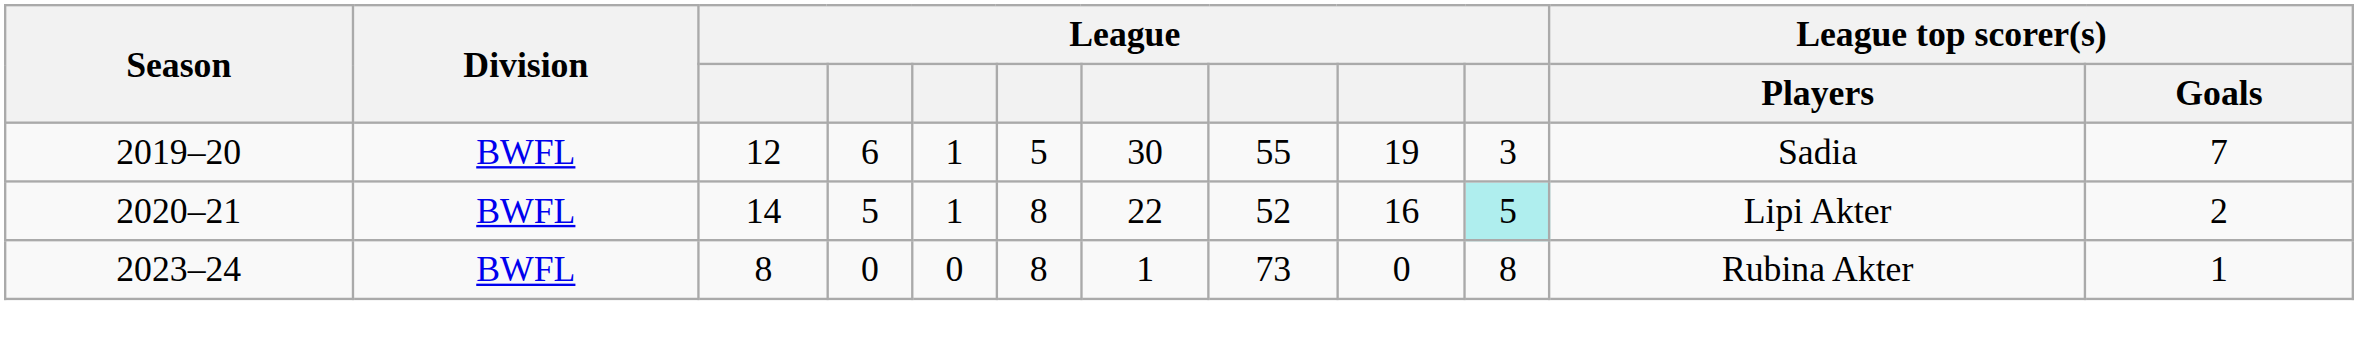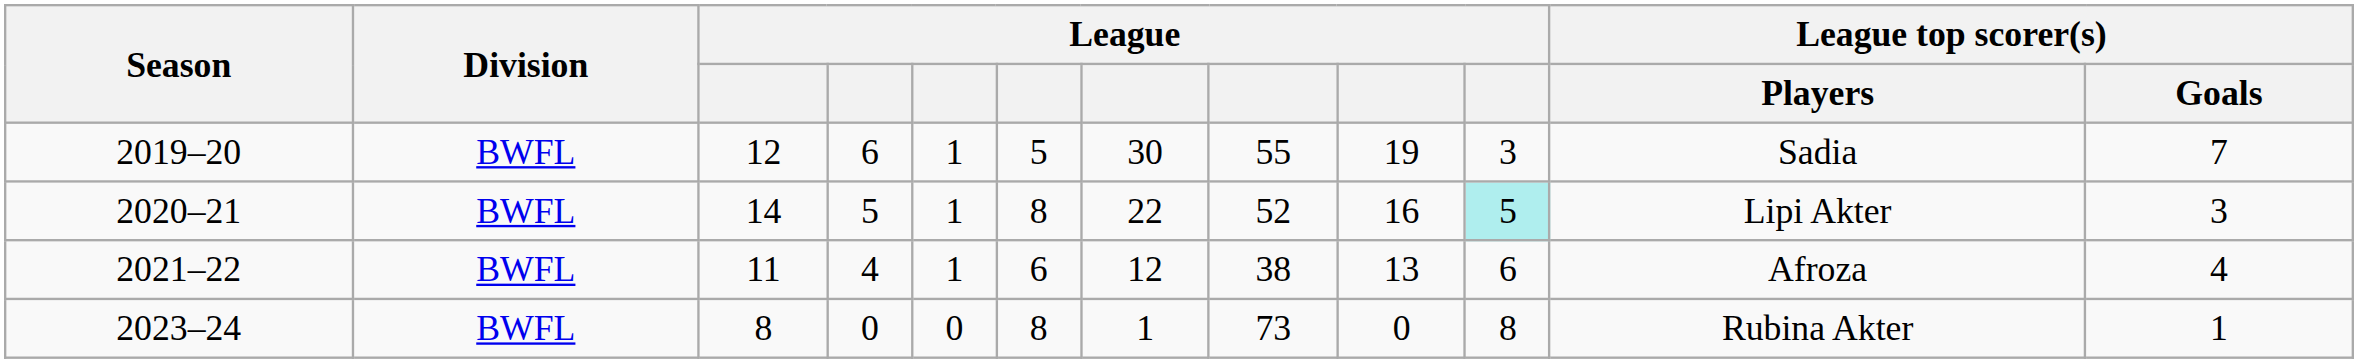2020–21 | League top scorer(s) / Goals: 2 -> 3
+ row: 2021–22 | BWFL | 11 | 4 | 1 | 6 | 12 | 38 | 13 | 6 | Afroza | 4
